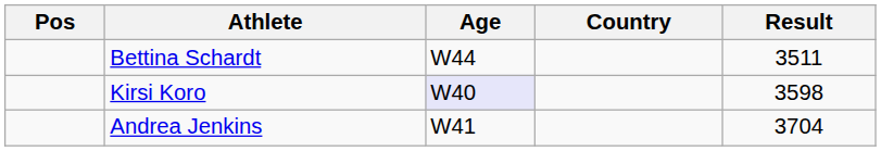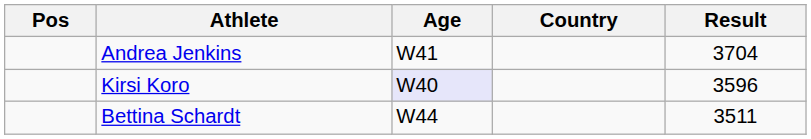rows swapped: Andrea Jenkins <-> Bettina Schardt
Kirsi Koro | Result: 3598 -> 3596
